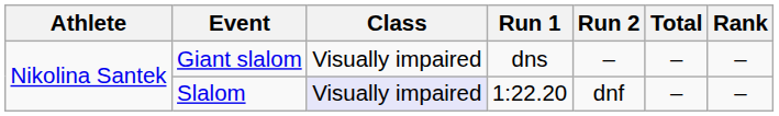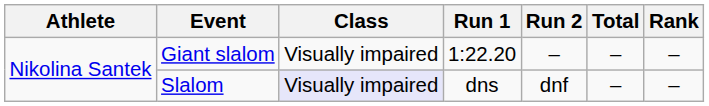Giant slalom | Run 1: dns -> 1:22.20
Slalom | Run 1: 1:22.20 -> dns
